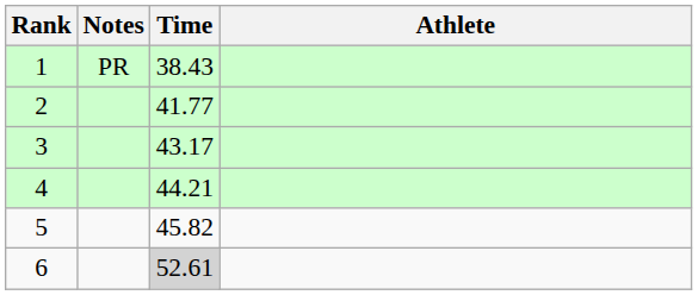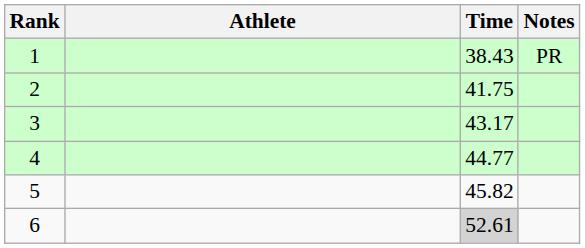columns swapped: Athlete <-> Notes
2 | Time: 41.77 -> 41.75
4 | Time: 44.21 -> 44.77
